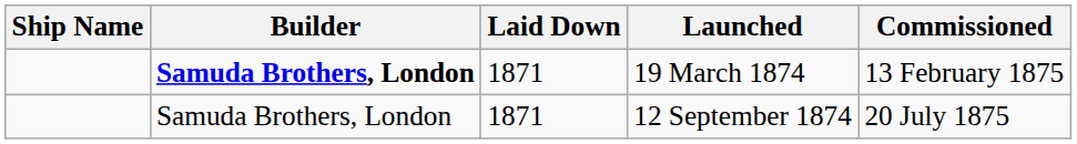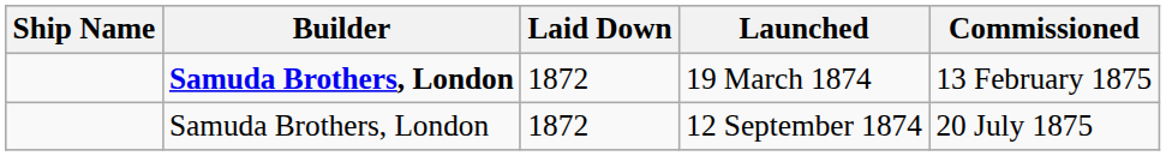19 March 1874 | Laid Down: 1871 -> 1872
12 September 1874 | Laid Down: 1871 -> 1872
